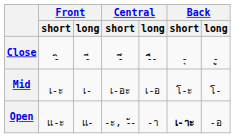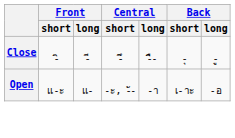- row: Mid | เ-ะ | เ- | เ-อะ | เ-อ | โ-ะ | โ-
Open | Back / short: bold -> normal
